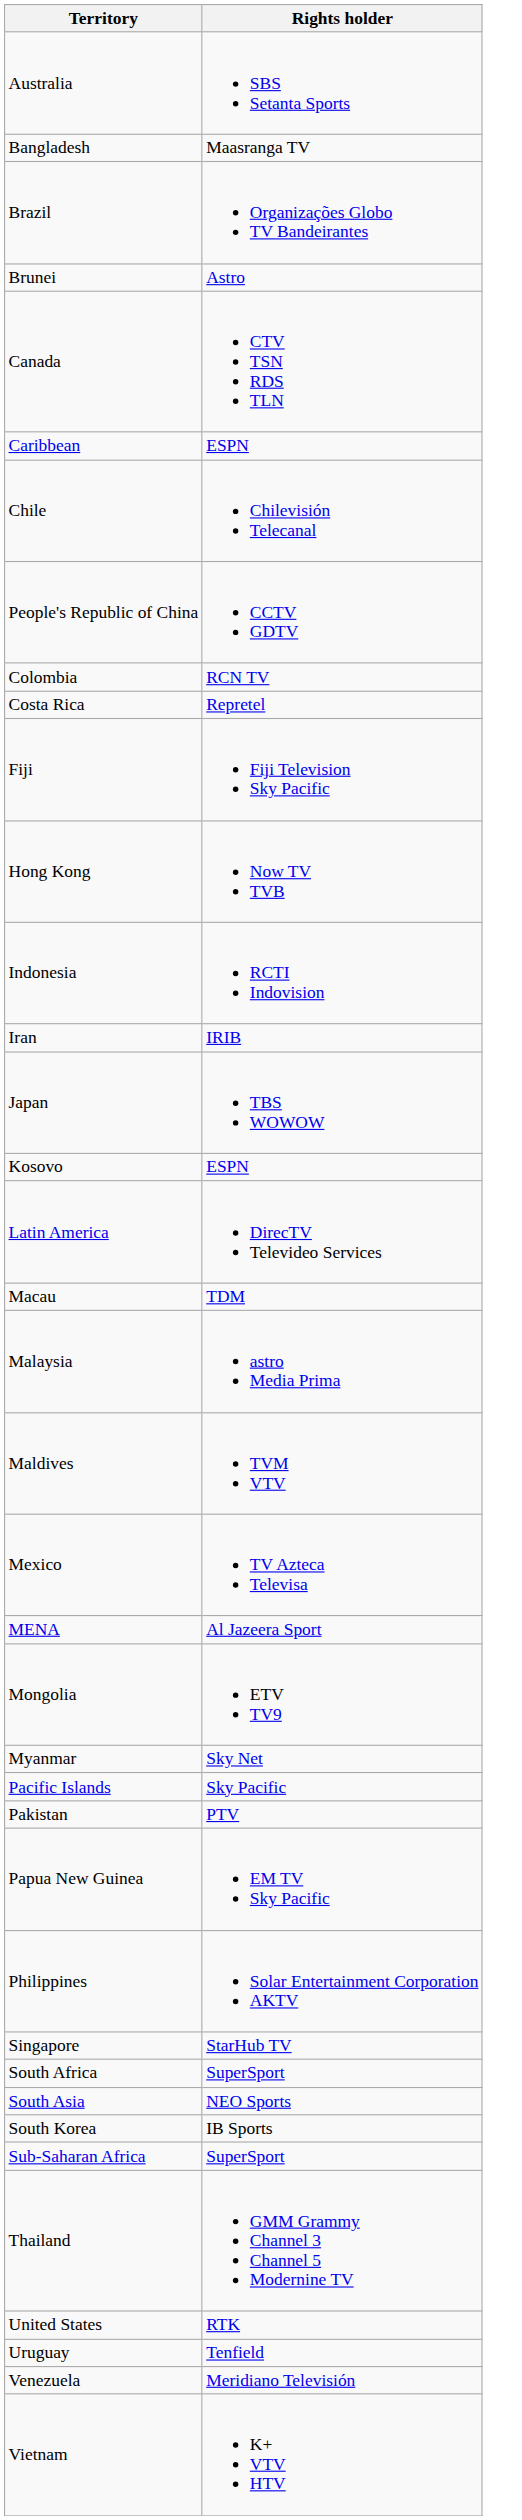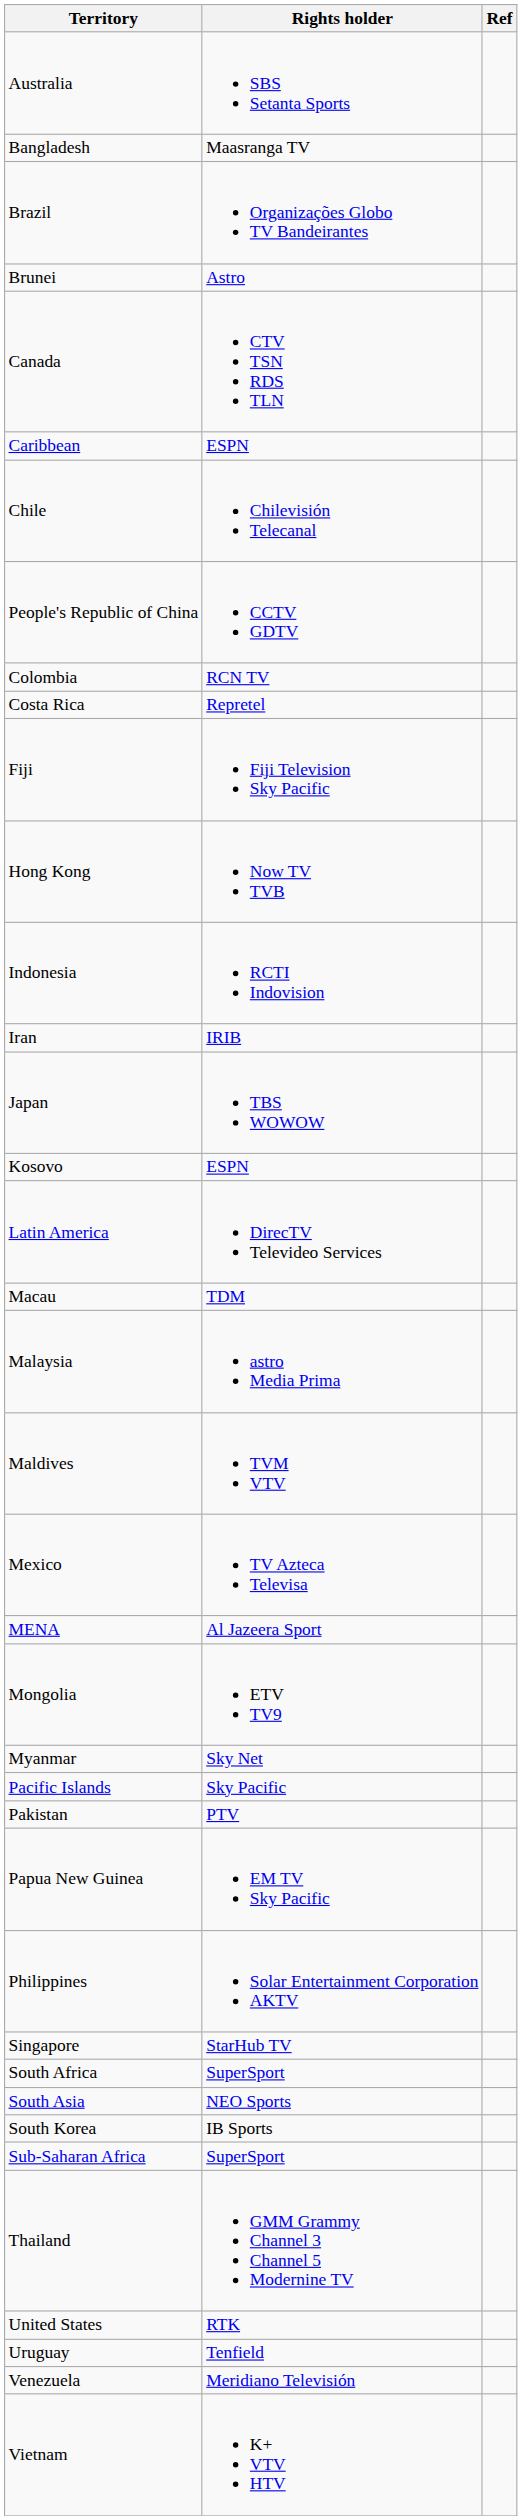+ column: Ref
